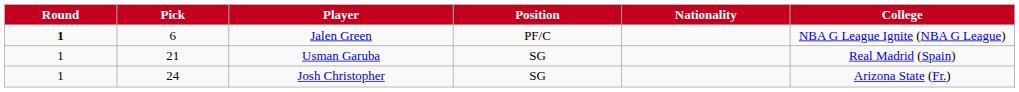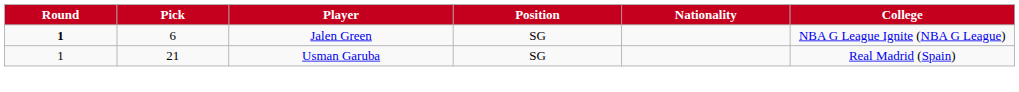Jalen Green | Position: PF/C -> SG
- row: 1 | 24 | Josh Christopher | SG | Arizona State (Fr.)
